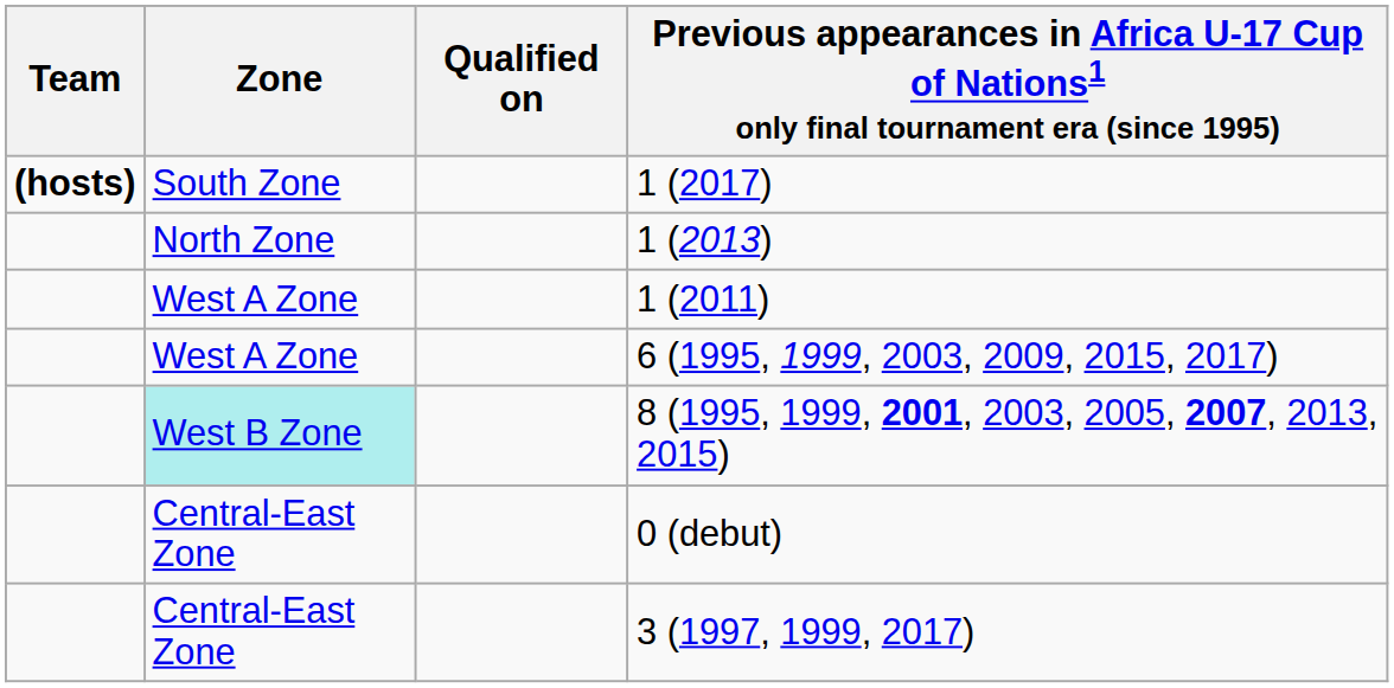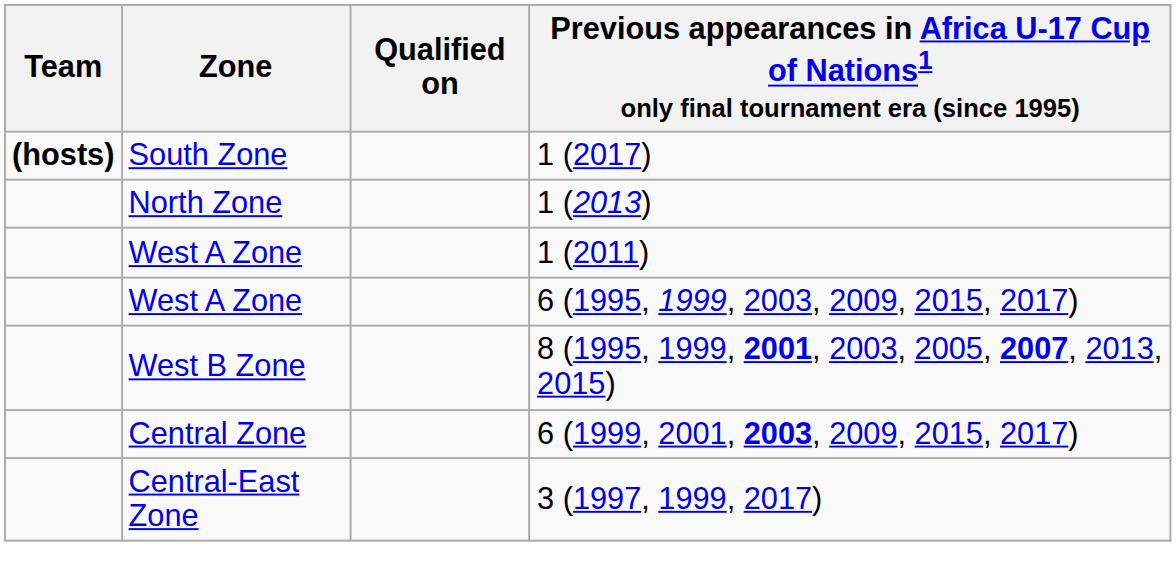8 (1995, 1999, 2001, 2003, 2005, 2007, 2013, 2015) | Zone: paleturquoise background -> no background
+ row: Central Zone | 6 (1999, 2001, 2003, 2009, 2015, 2017)
- row: Central-East Zone | 0 (debut)
